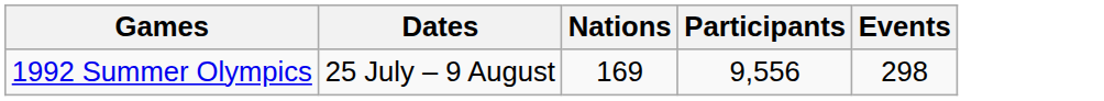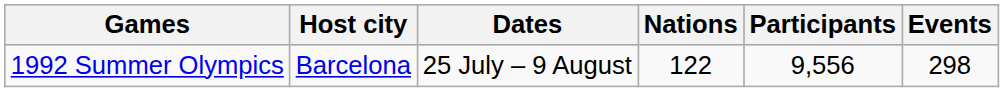+ column: Host city | Barcelona
1992 Summer Olympics | Nations: 169 -> 122
